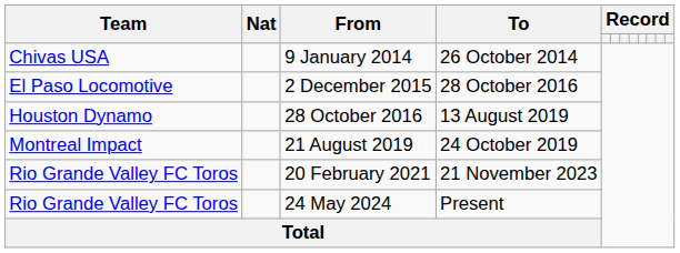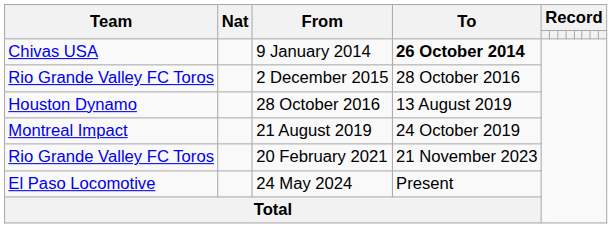9 January 2014 | To: normal -> bold
2 December 2015 | Team: El Paso Locomotive -> Rio Grande Valley FC Toros
24 May 2024 | Team: Rio Grande Valley FC Toros -> El Paso Locomotive
